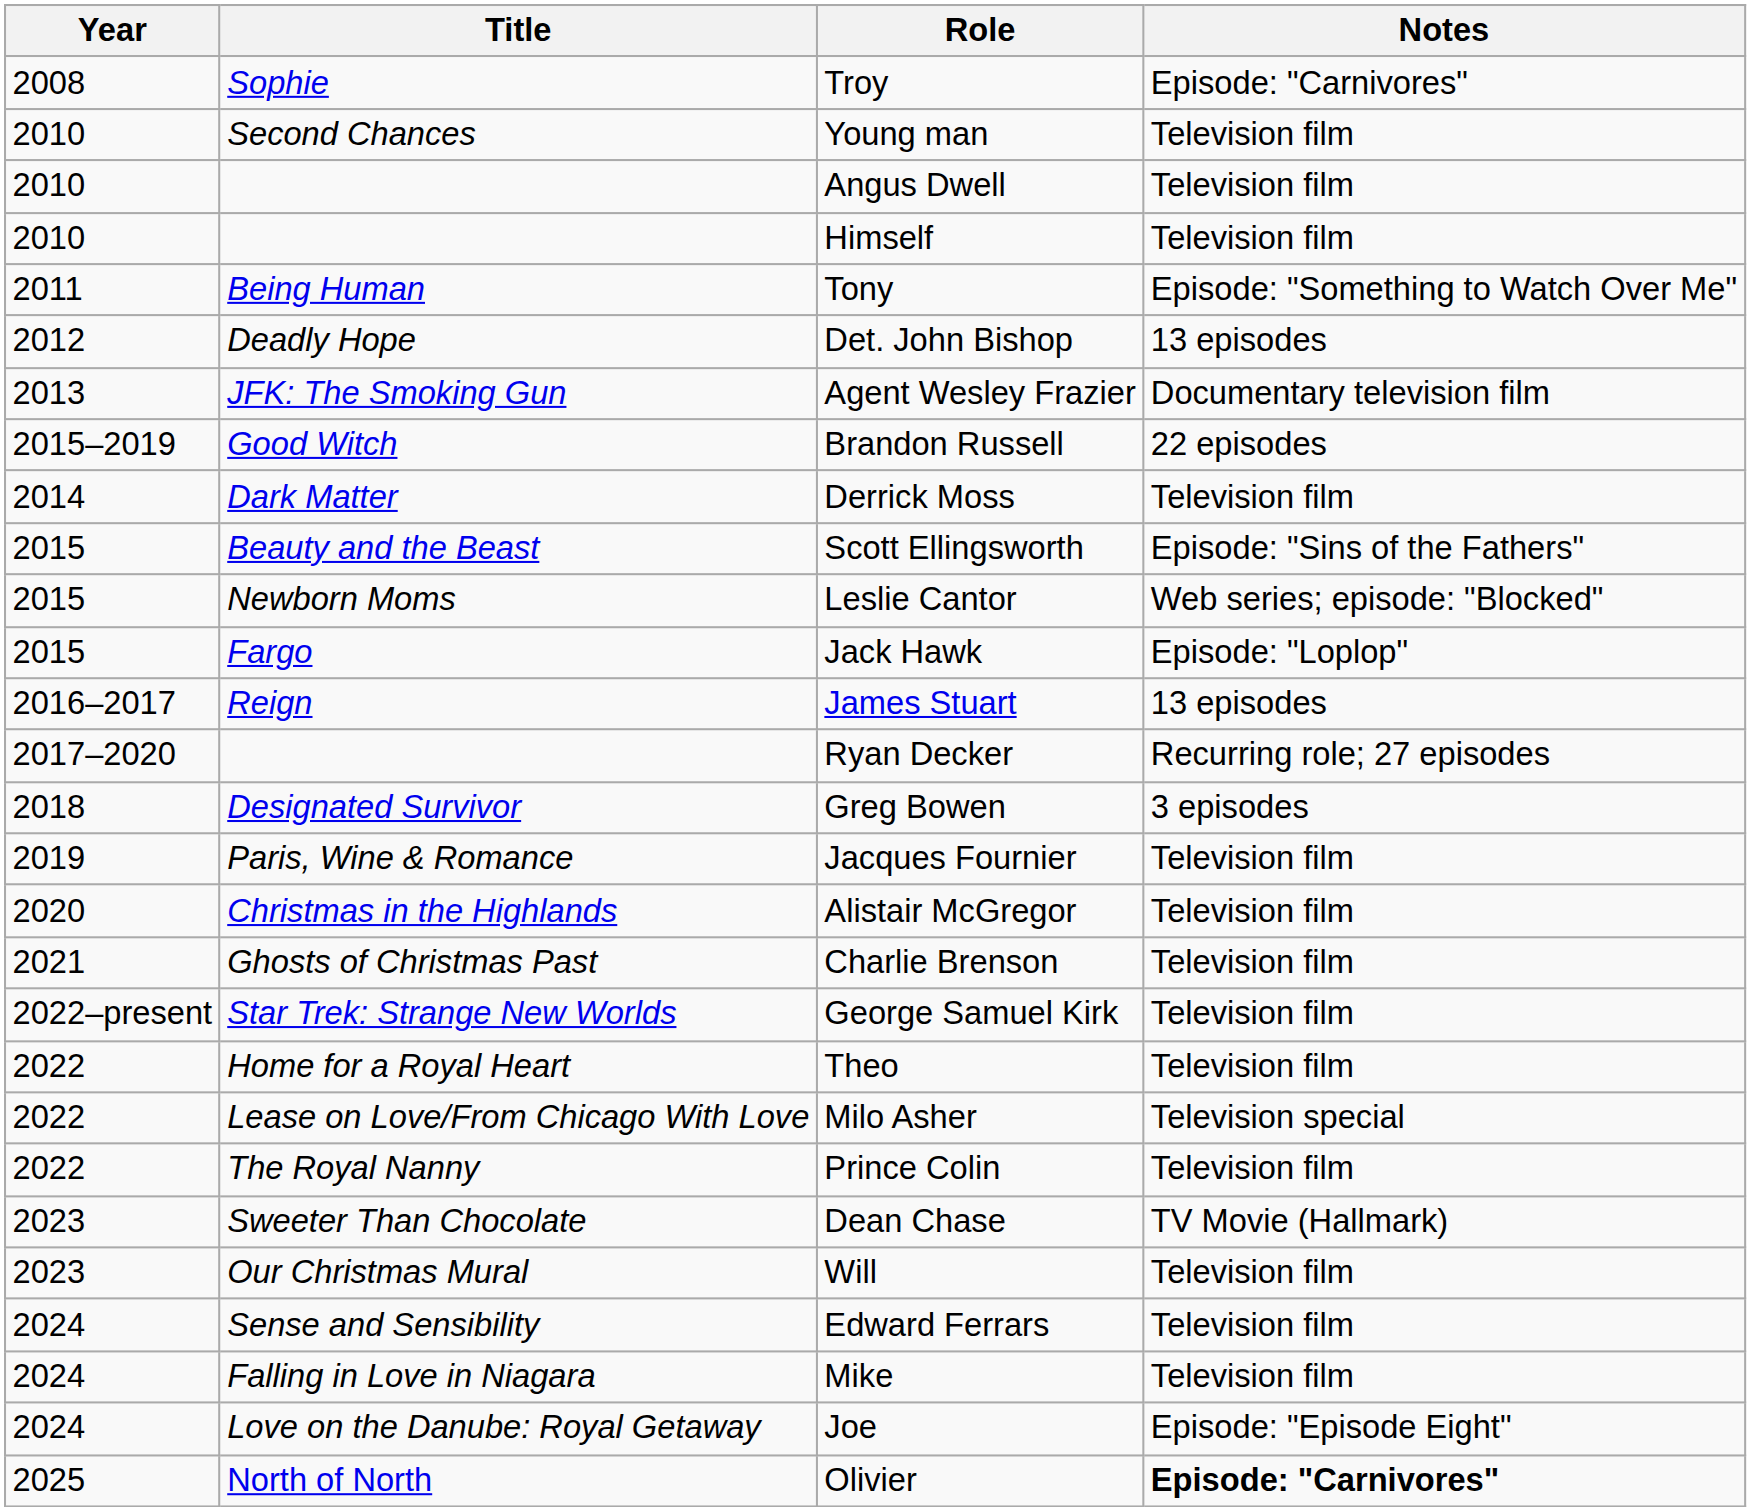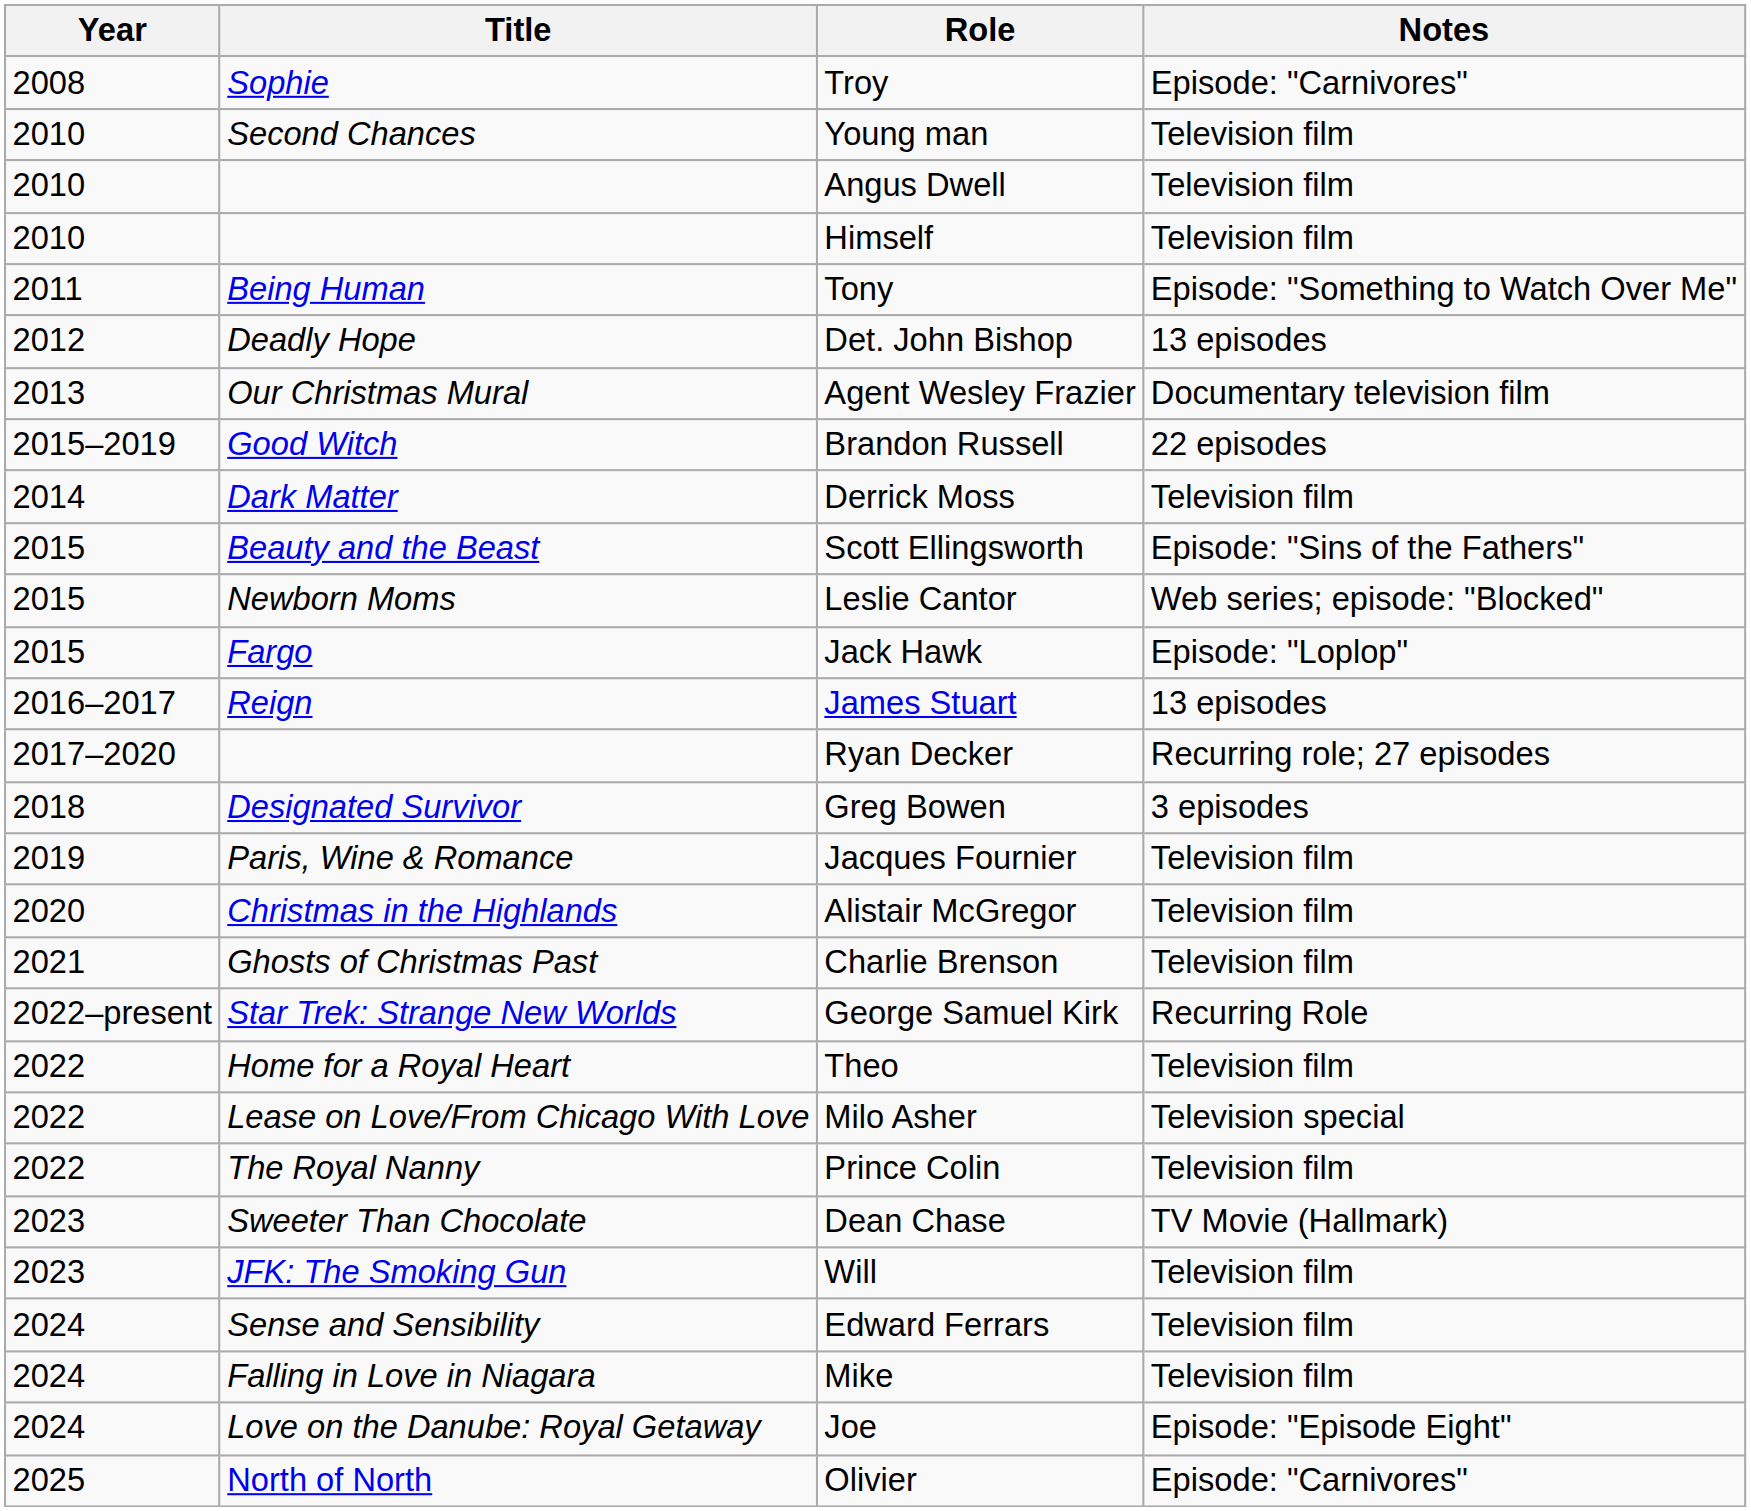Agent Wesley Frazier | Title: JFK: The Smoking Gun -> Our Christmas Mural
George Samuel Kirk | Notes: Television film -> Recurring Role
Will | Title: Our Christmas Mural -> JFK: The Smoking Gun
Olivier | Notes: bold -> normal
